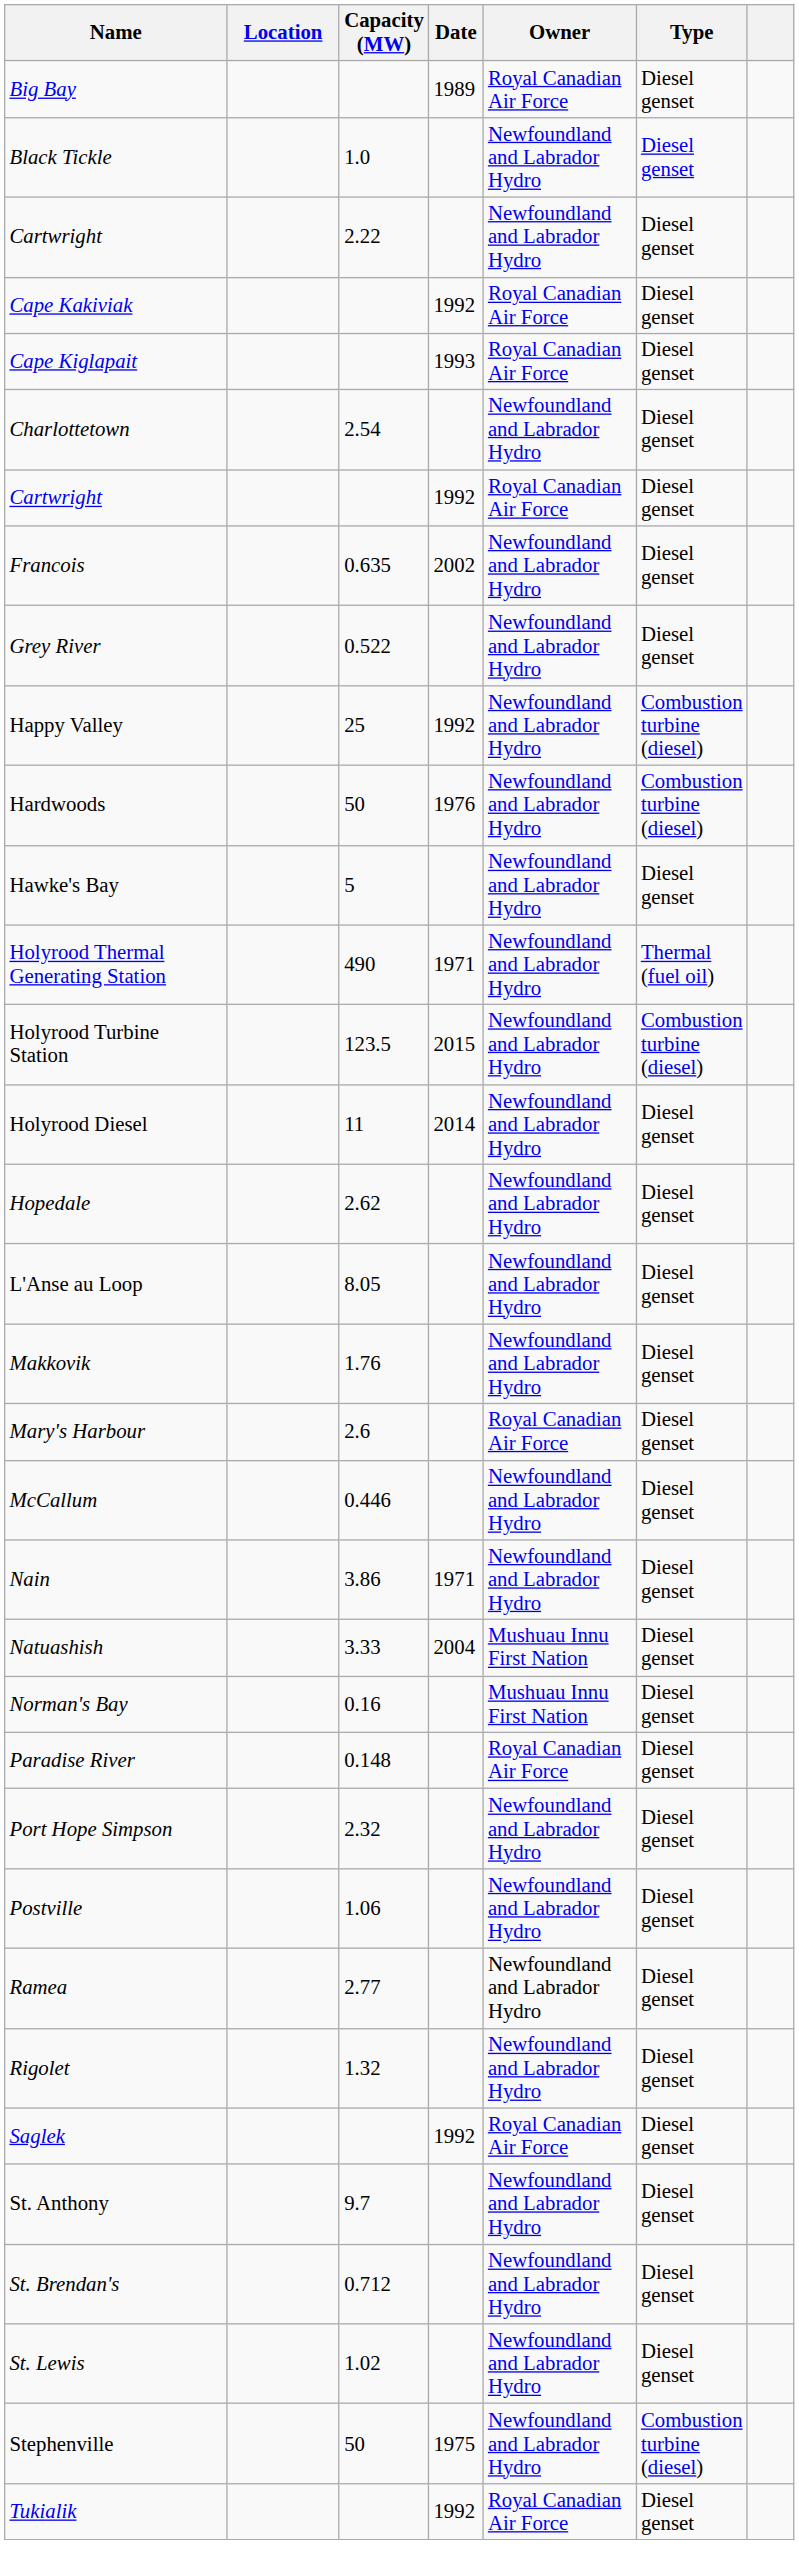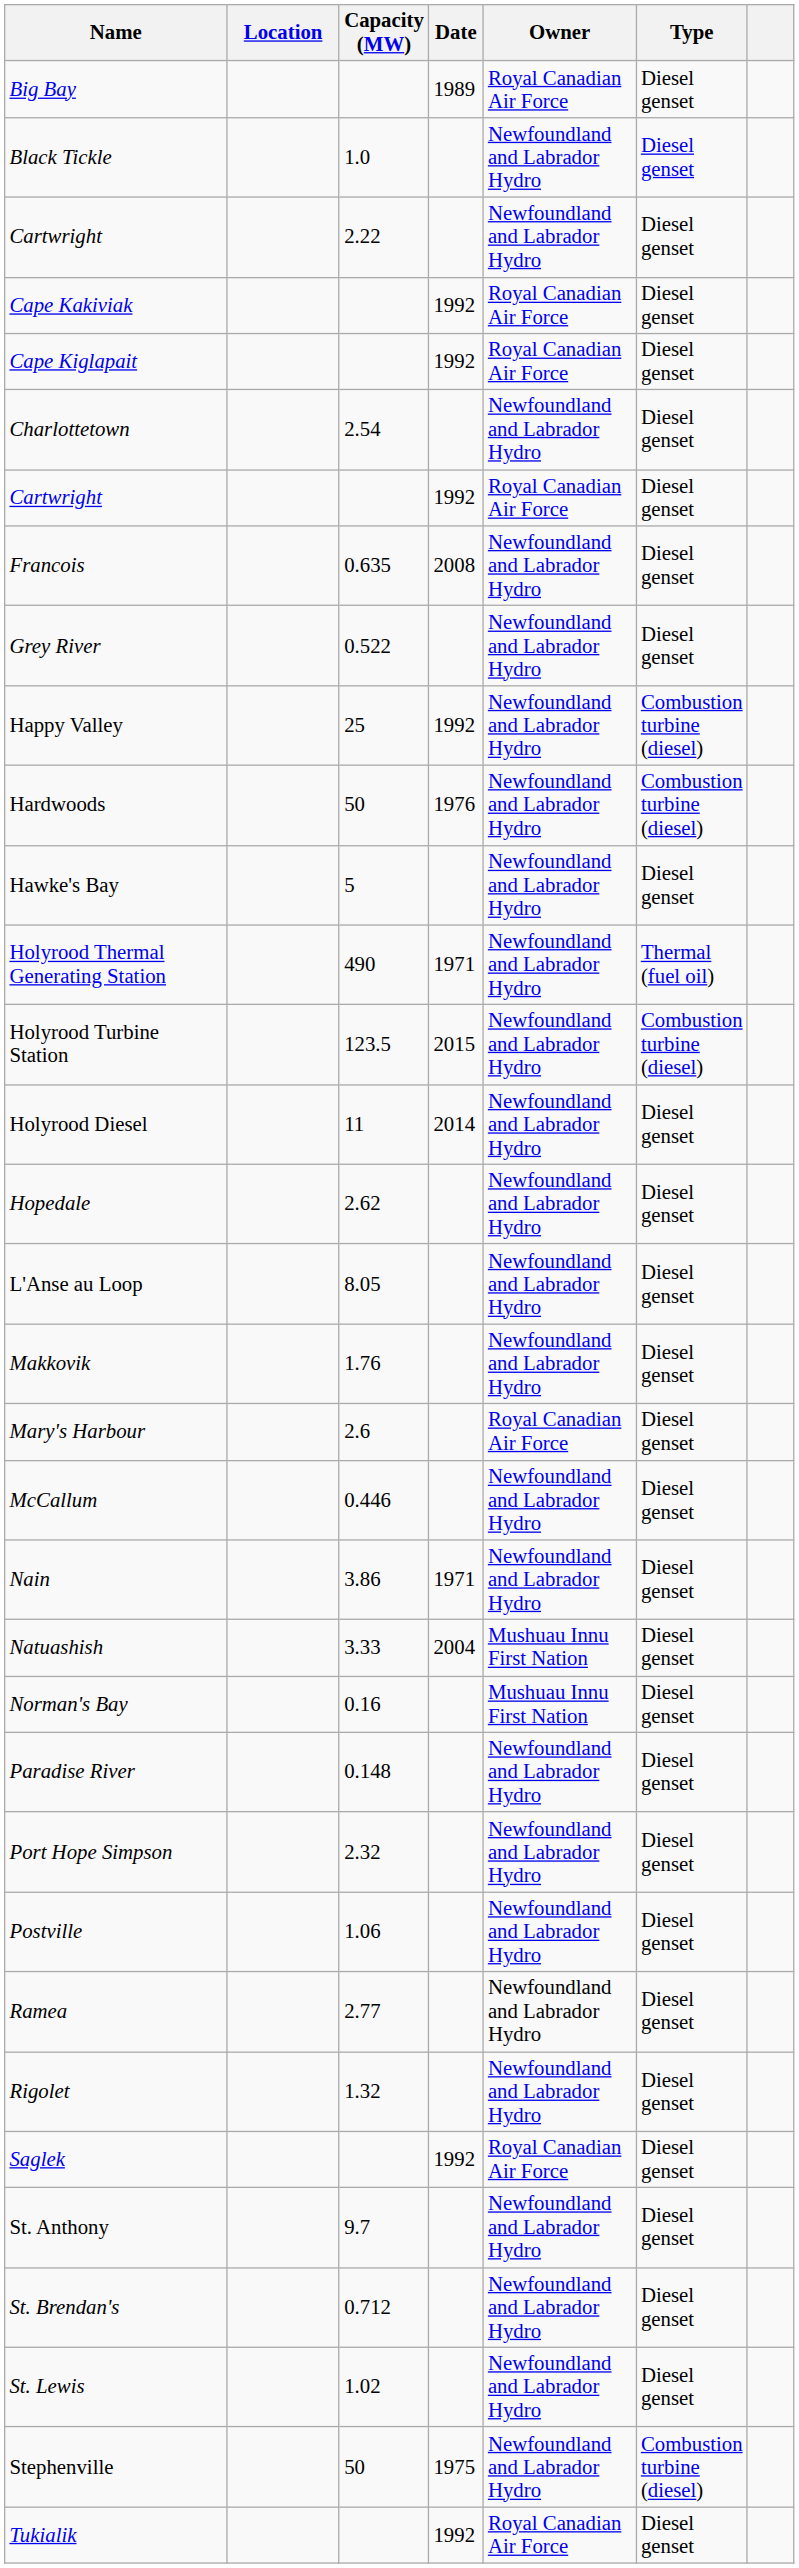Cape Kiglapait | Date: 1993 -> 1992
Francois | Date: 2002 -> 2008
Paradise River | Owner: Royal Canadian Air Force -> Newfoundland and Labrador Hydro
